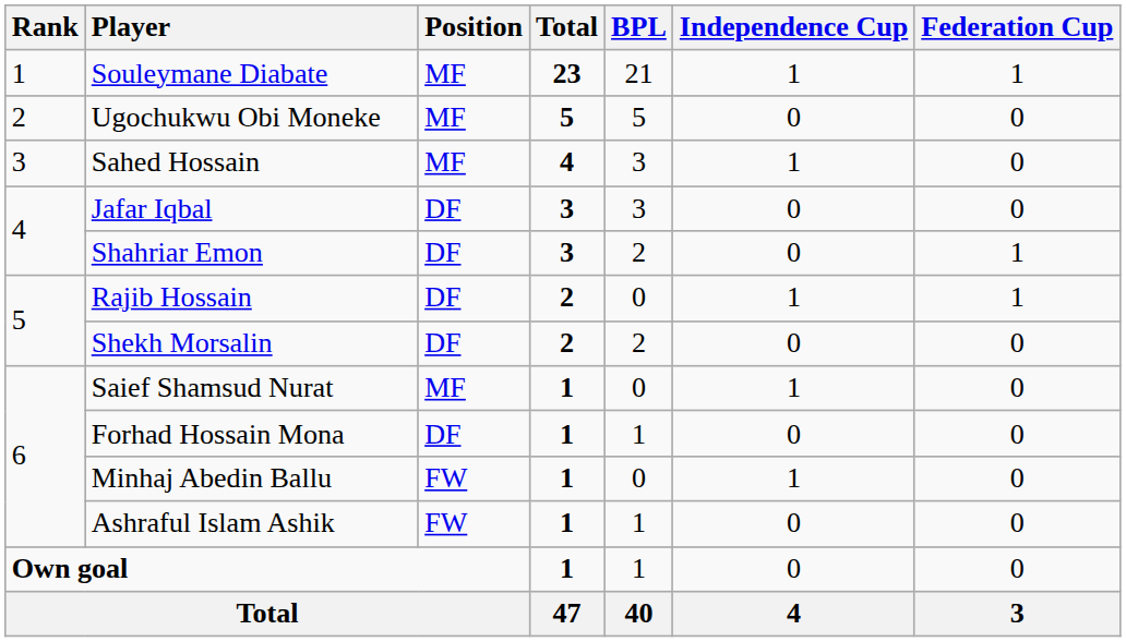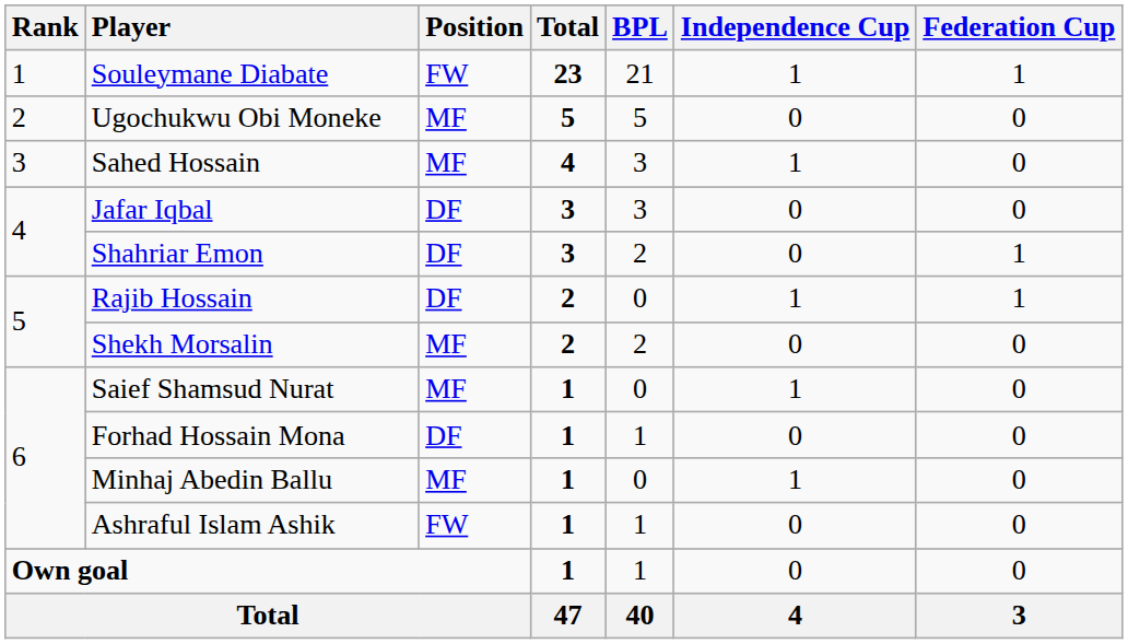Souleymane Diabate | Position: MF -> FW
Shekh Morsalin | Position: DF -> MF
Minhaj Abedin Ballu | Position: FW -> MF
